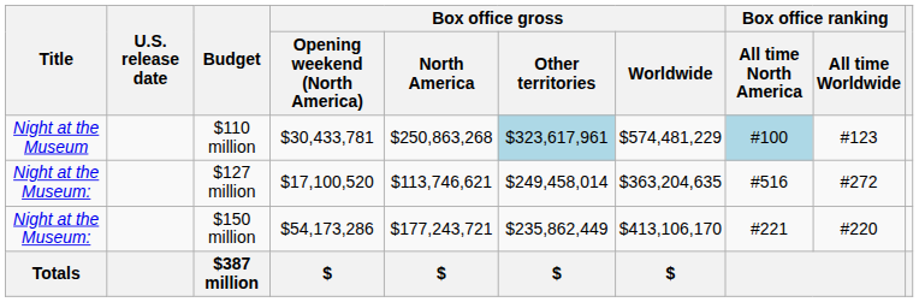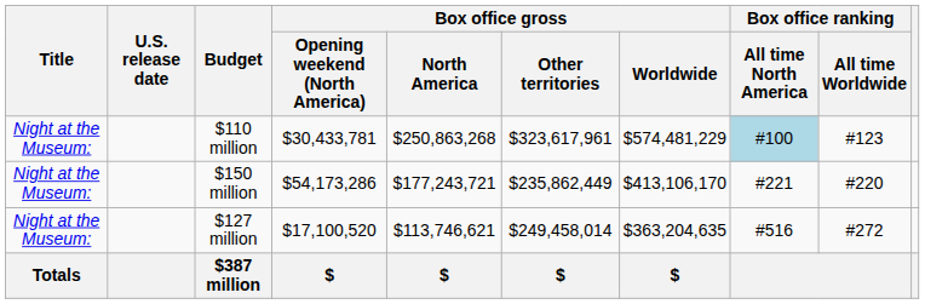$110 million | Title: Night at the Museum -> Night at the Museum:
$110 million | Box office gross / Other territories: lightblue background -> no background
rows swapped: $150 million <-> $127 million
